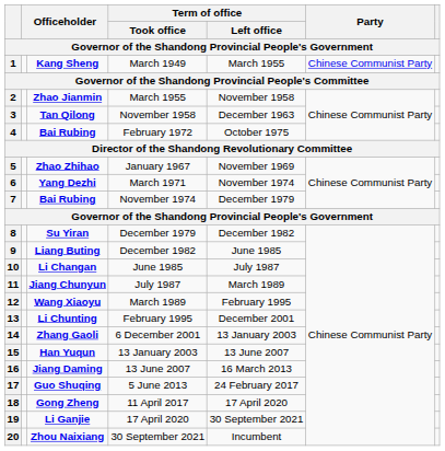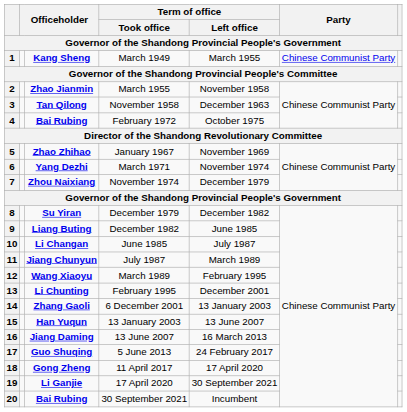7 | column 3: Bai Rubing -> Zhou Naixiang
20 | column 3: Zhou Naixiang -> Bai Rubing
